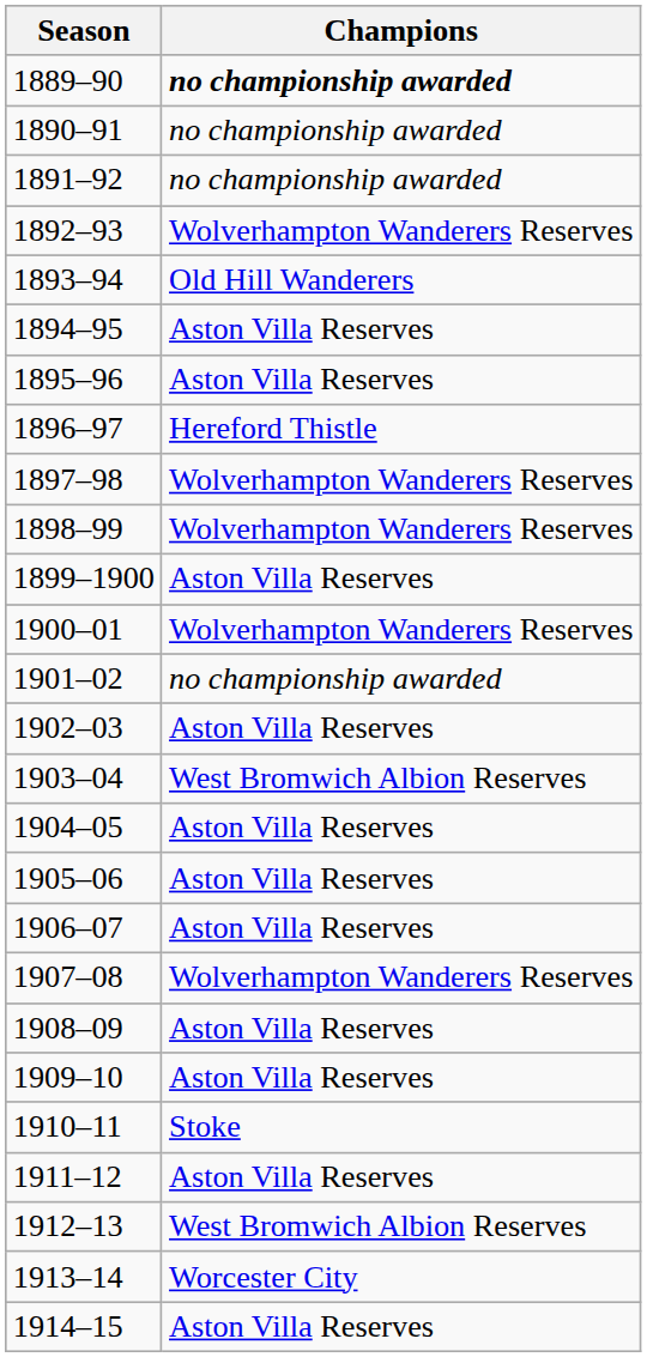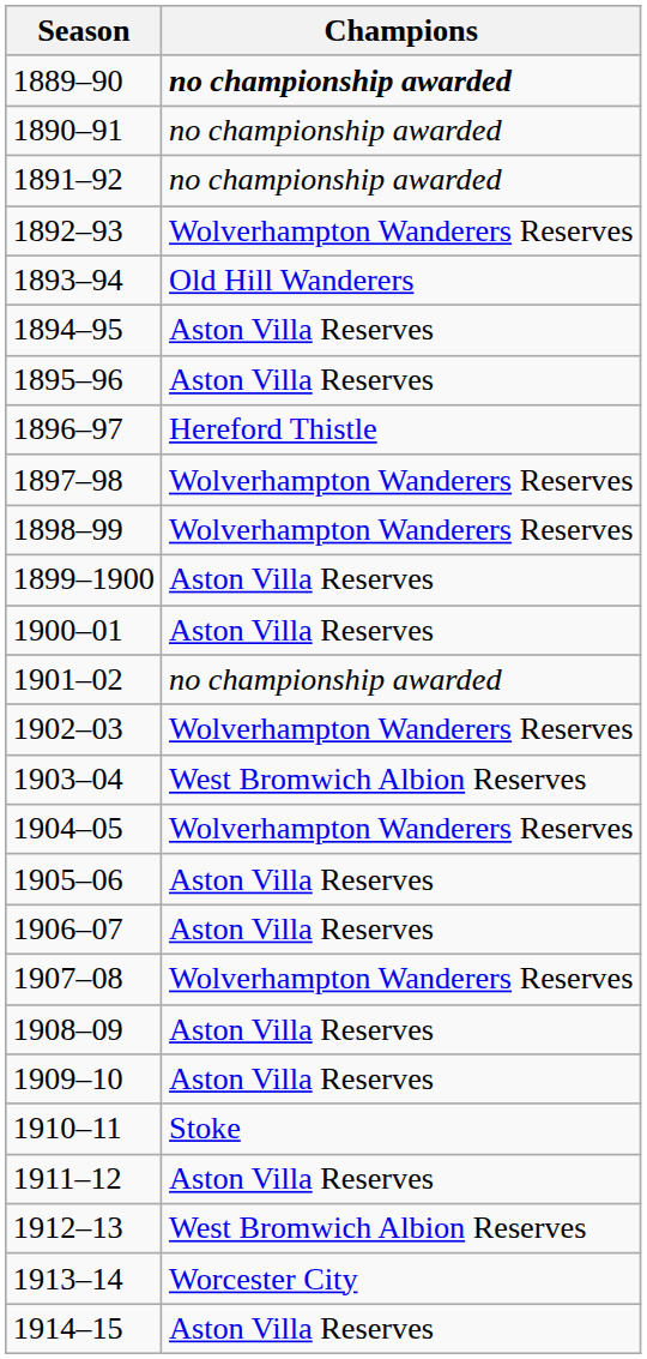1900–01 | Champions: Wolverhampton Wanderers Reserves -> Aston Villa Reserves
1902–03 | Champions: Aston Villa Reserves -> Wolverhampton Wanderers Reserves
1904–05 | Champions: Aston Villa Reserves -> Wolverhampton Wanderers Reserves
